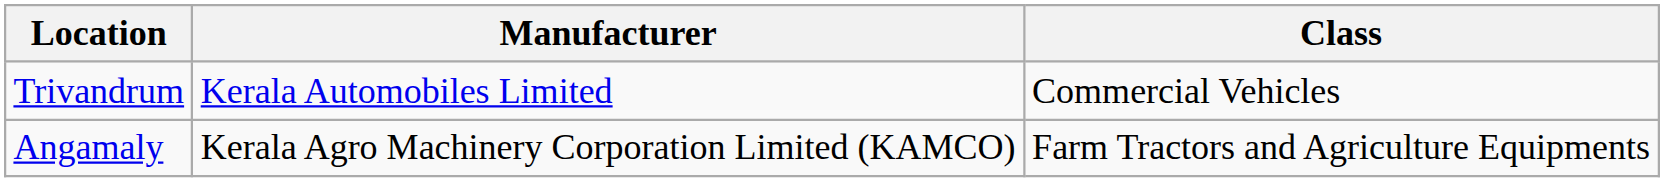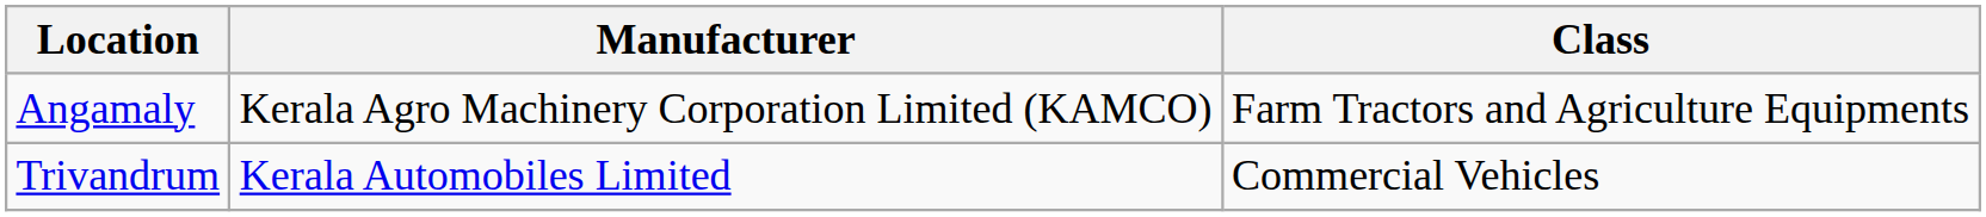rows swapped: Angamaly <-> Trivandrum
